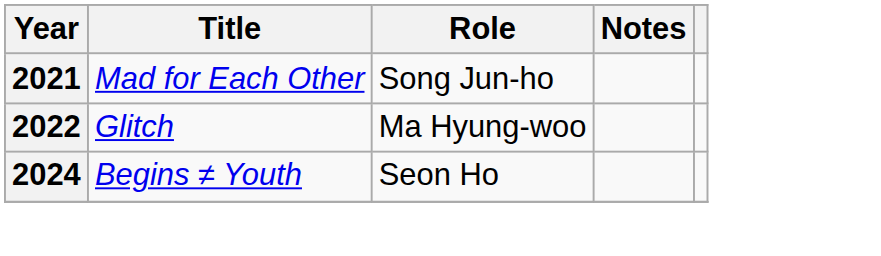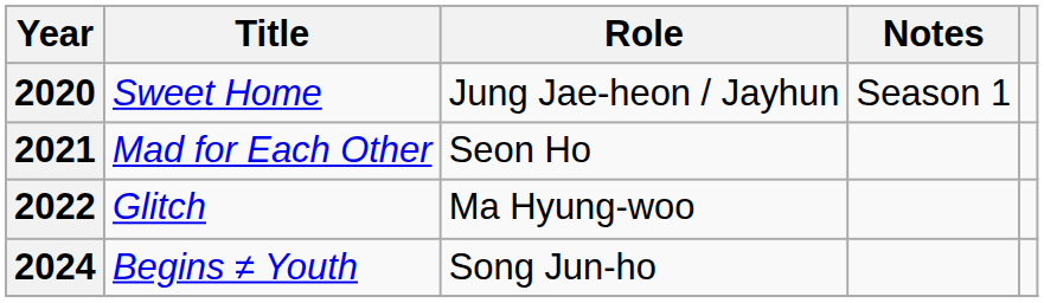+ row: 2020 | Sweet Home | Jung Jae-heon / Jayhun | Season 1
2021 | Role: Song Jun-ho -> Seon Ho
2024 | Role: Seon Ho -> Song Jun-ho
